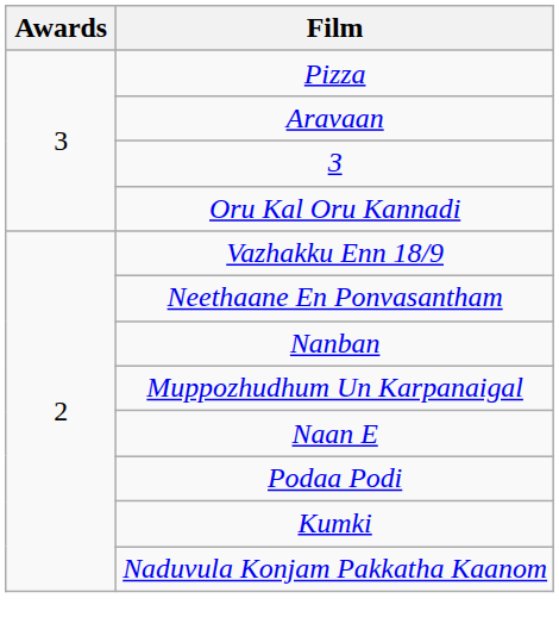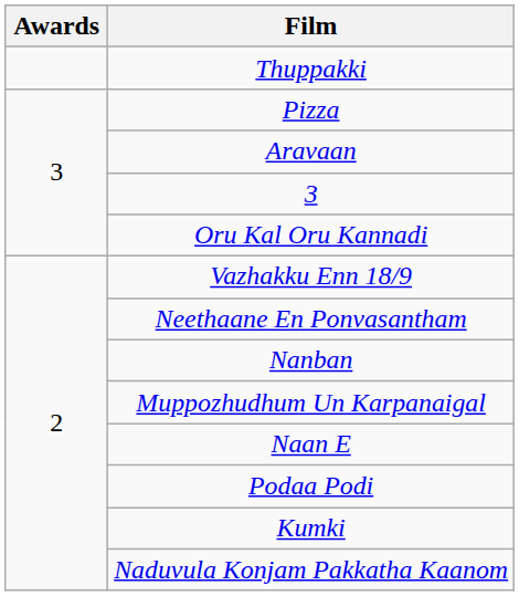+ row: Thuppakki
